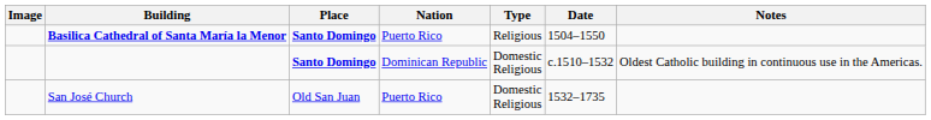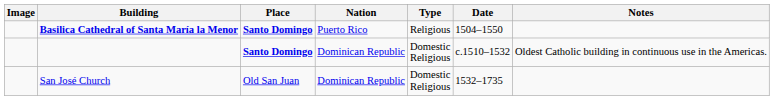San José Church | Nation: Puerto Rico -> Dominican Republic
